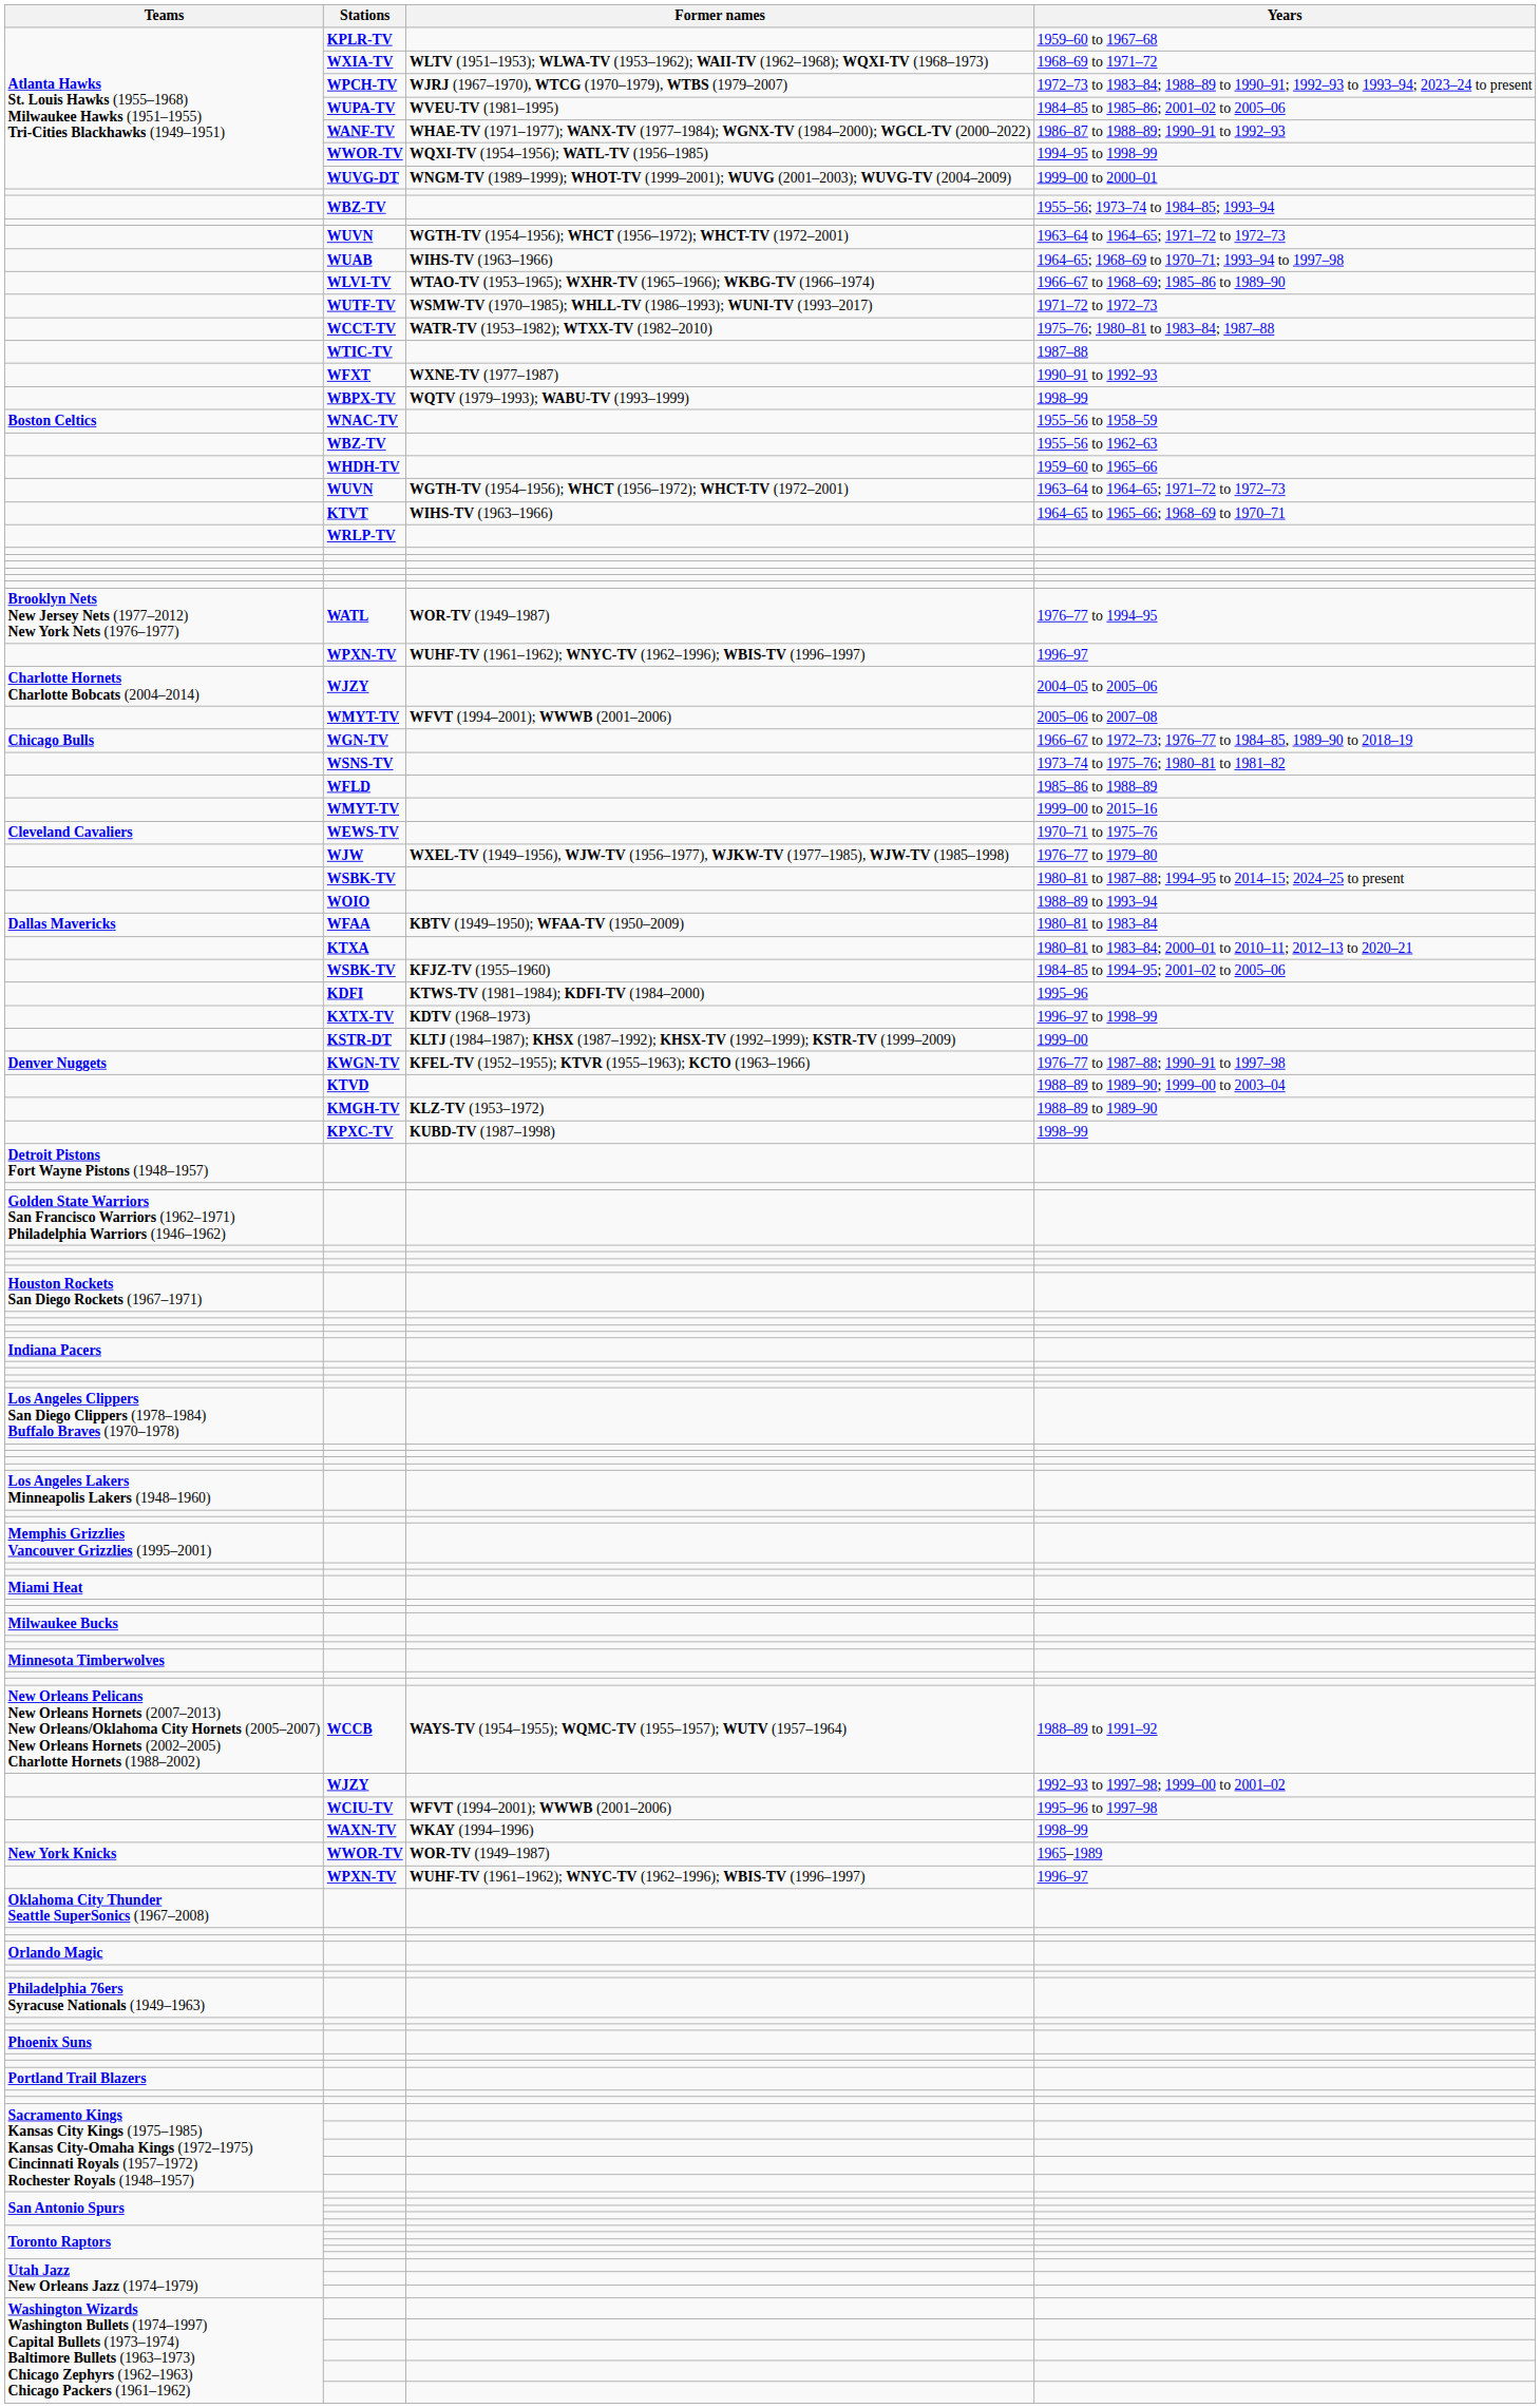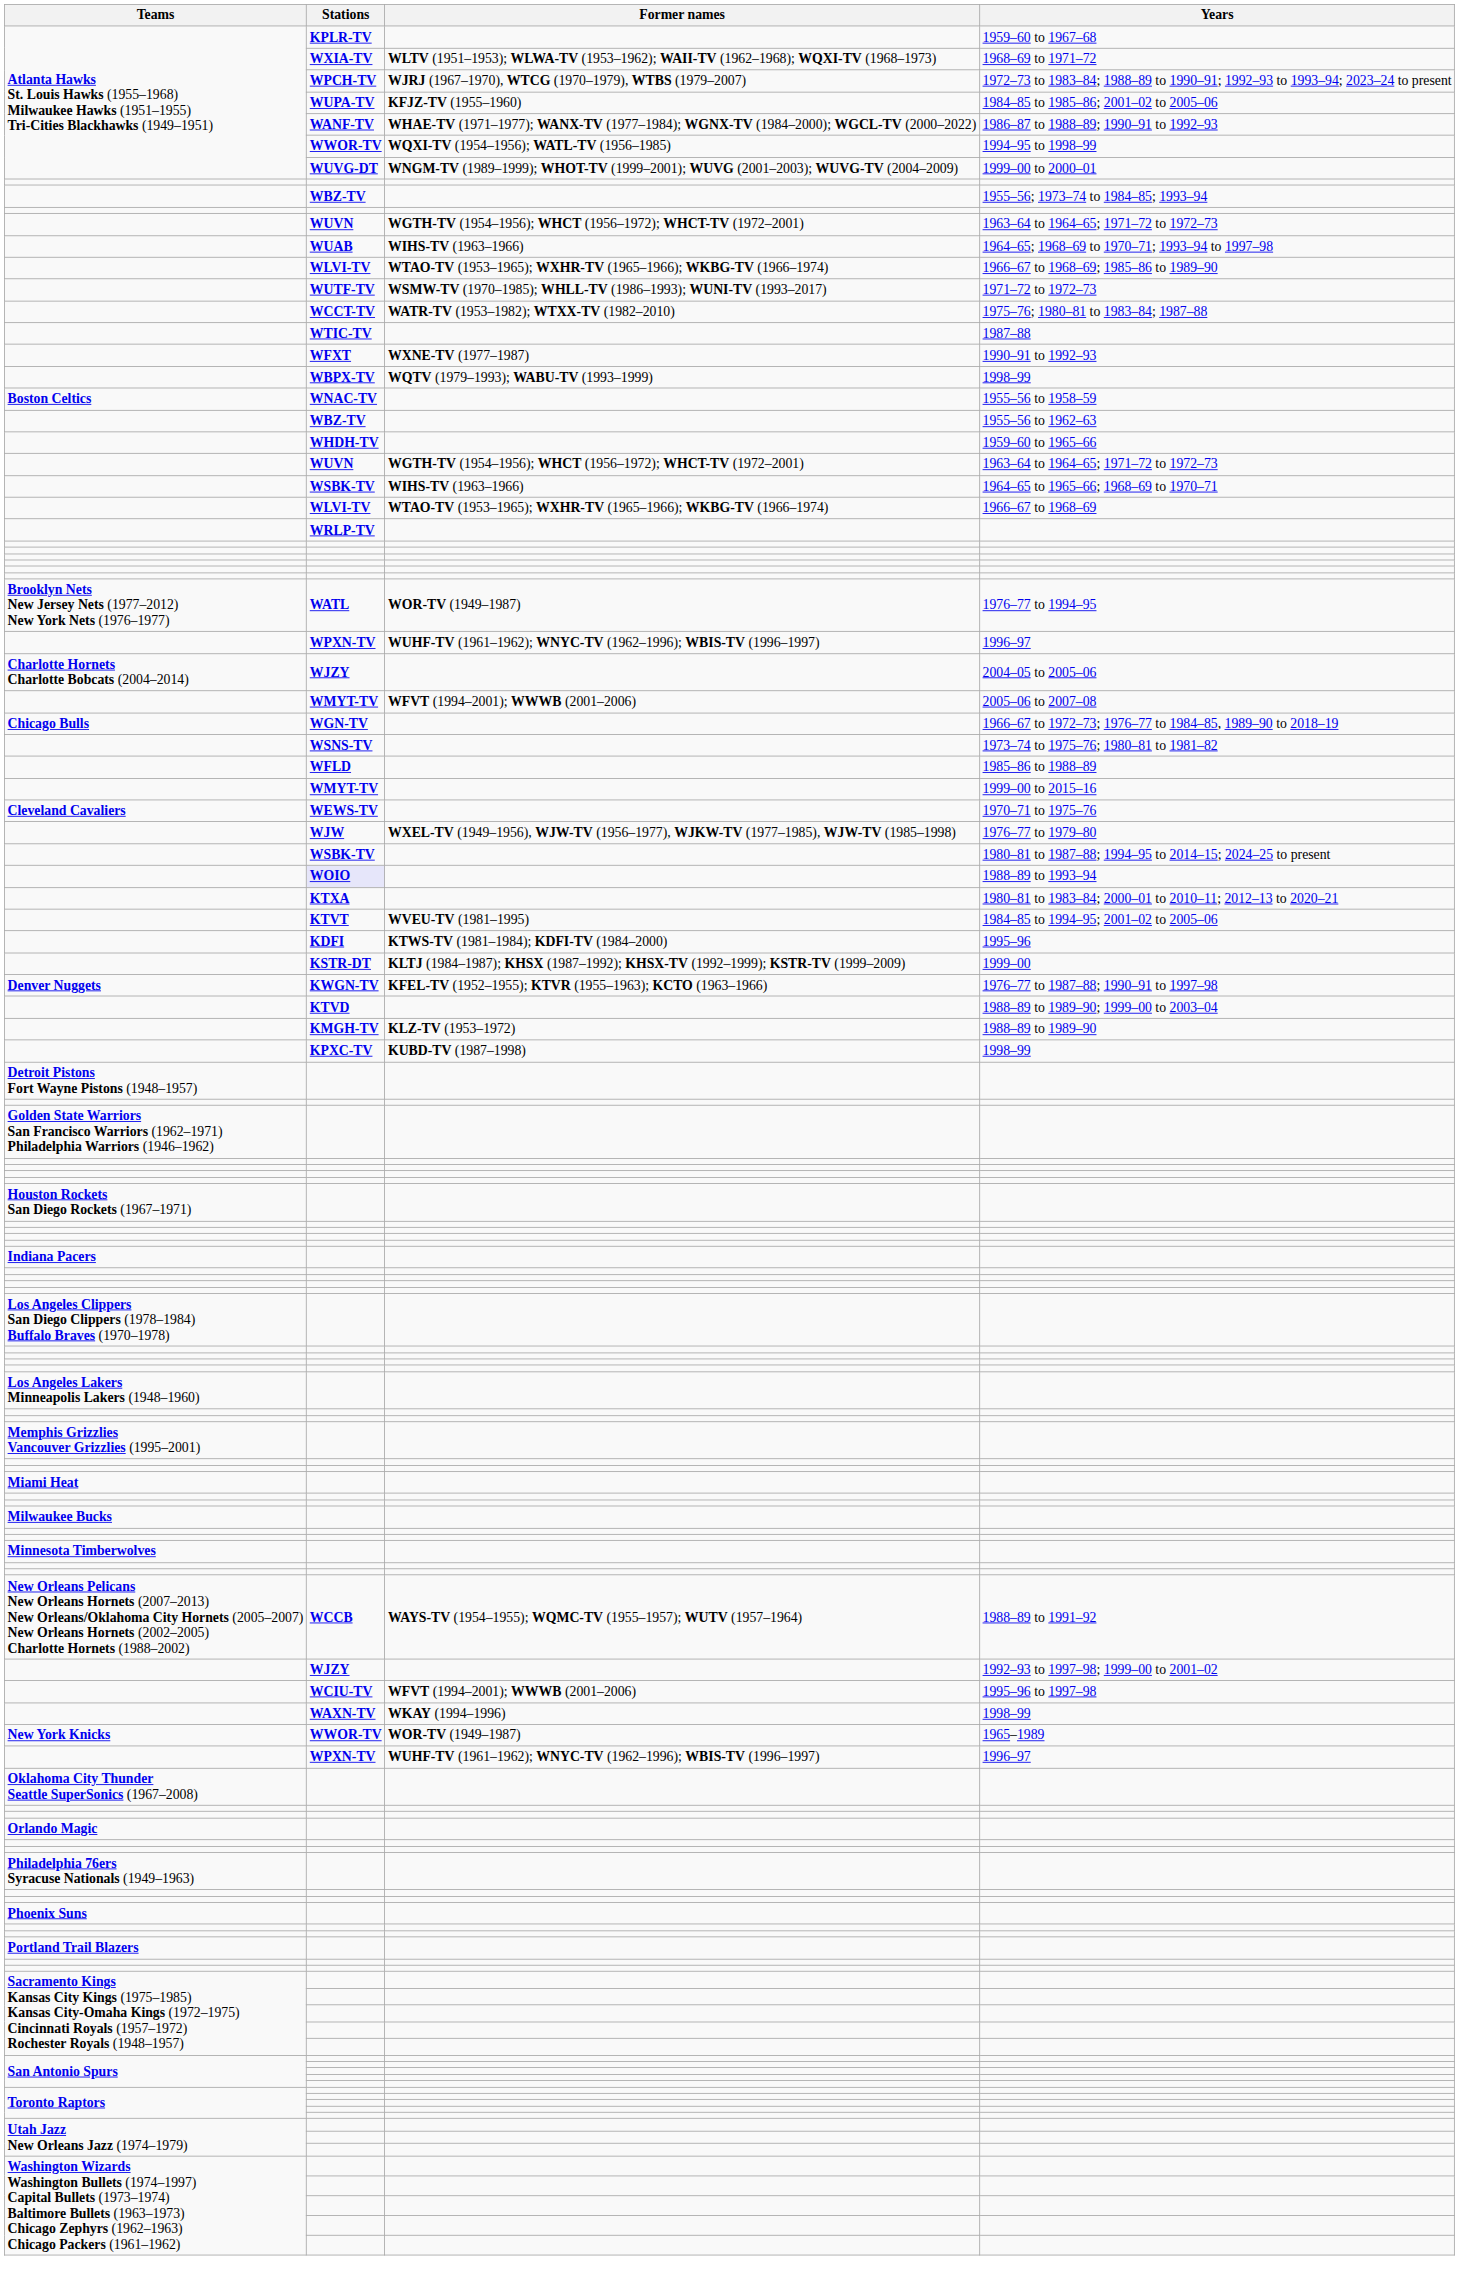1984–85 to 1985–86; 2001–02 to 2005–06 | Former names: WVEU-TV (1981–1995) -> KFJZ-TV (1955–1960)
1964–65 to 1965–66; 1968–69 to 1970–71 | Stations: KTVT -> WSBK-TV
+ row: WLVI-TV | WTAO-TV (1953–1965); WXHR-TV (1965–1966); WKBG-TV (1966–1974) | 1966–67 to 1968–69
1988–89 to 1993–94 | Stations: no background -> lavender background
- row: Dallas Mavericks | WFAA | KBTV (1949–1950); WFAA-TV (1950–2009) | 1980–81 to 1983–84
1984–85 to 1994–95; 2001–02 to 2005–06 | Stations: WSBK-TV -> KTVT
1984–85 to 1994–95; 2001–02 to 2005–06 | Former names: KFJZ-TV (1955–1960) -> WVEU-TV (1981–1995)
- row: KXTX-TV | KDTV (1968–1973) | 1996–97 to 1998–99
